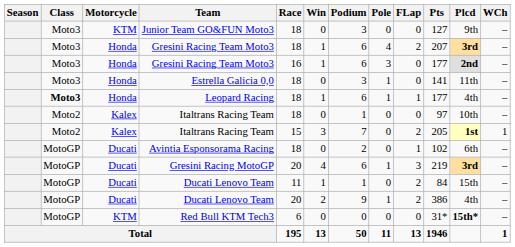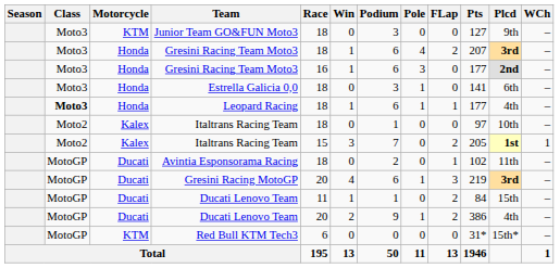Estrella Galicia 0,0 | Plcd: 11th -> 6th
Avintia Esponsorama Racing | Plcd: 6th -> 11th
Red Bull KTM Tech3 | Plcd: bold -> normal
